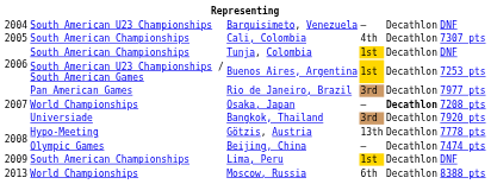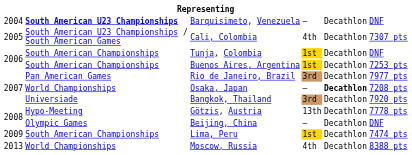Barquisimeto, Venezuela | column 2: normal -> bold
Cali, Colombia | column 2: South American Championships -> South American U23 Championships / South American Games
Buenos Aires, Argentina | column 2: South American U23 Championships / South American Games -> South American Championships
Beijing, China | column 6: 7474 pts -> DNF
Lima, Peru | column 6: DNF -> 7474 pts
Moscow, Russia | column 4: 6th -> 4th
